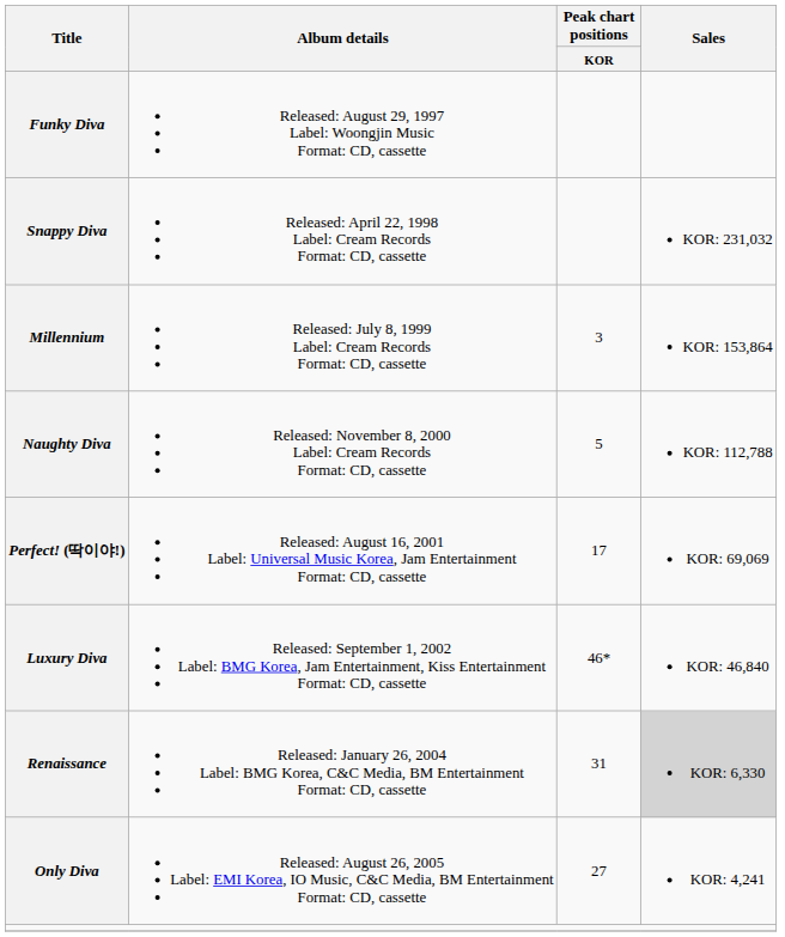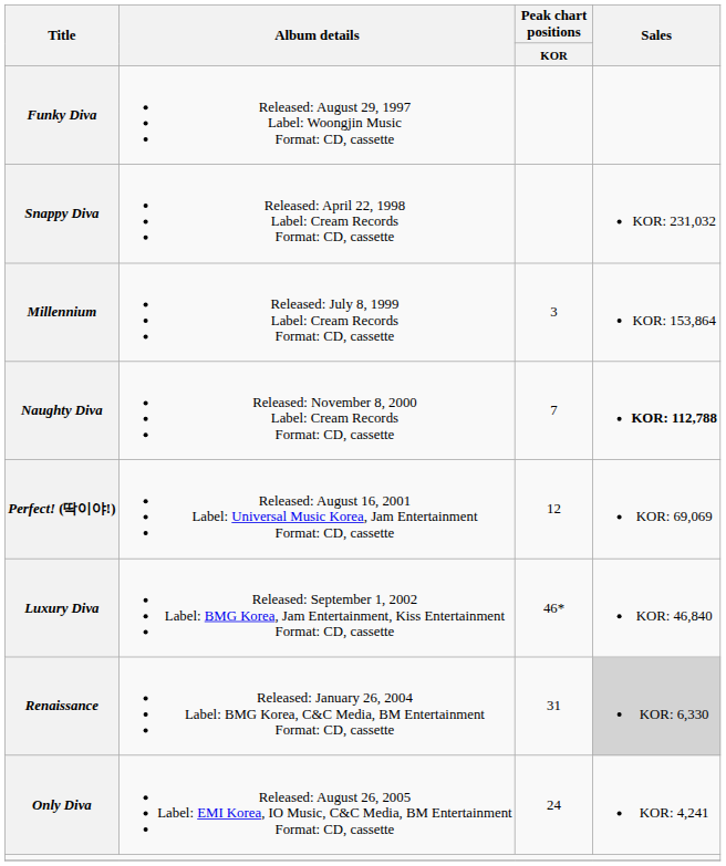Naughty Diva | Peak chart positions / KOR: 5 -> 7
Naughty Diva | Sales: normal -> bold
Perfect! (딱이야!) | Peak chart positions / KOR: 17 -> 12
Only Diva | Peak chart positions / KOR: 27 -> 24
